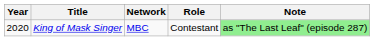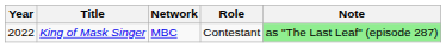King of Mask Singer | Year: 2020 -> 2022
